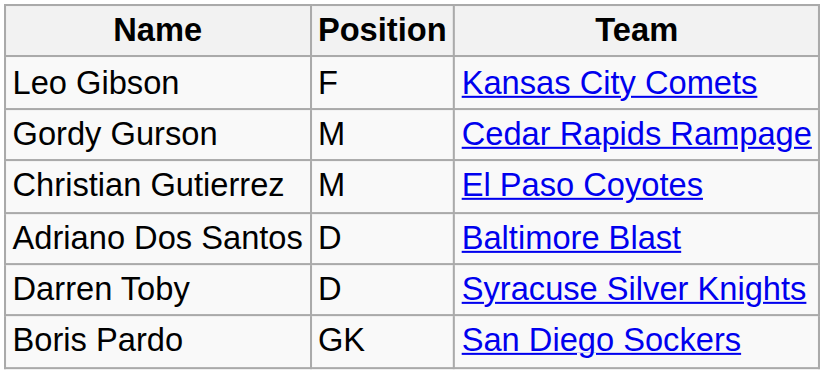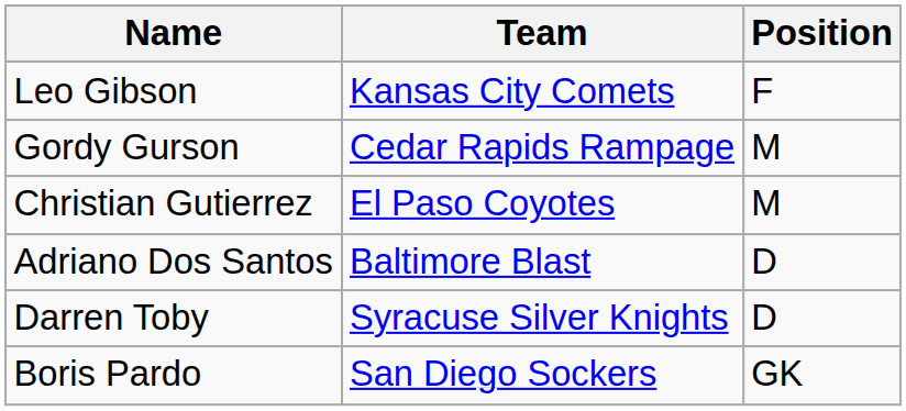columns swapped: Position <-> Team
